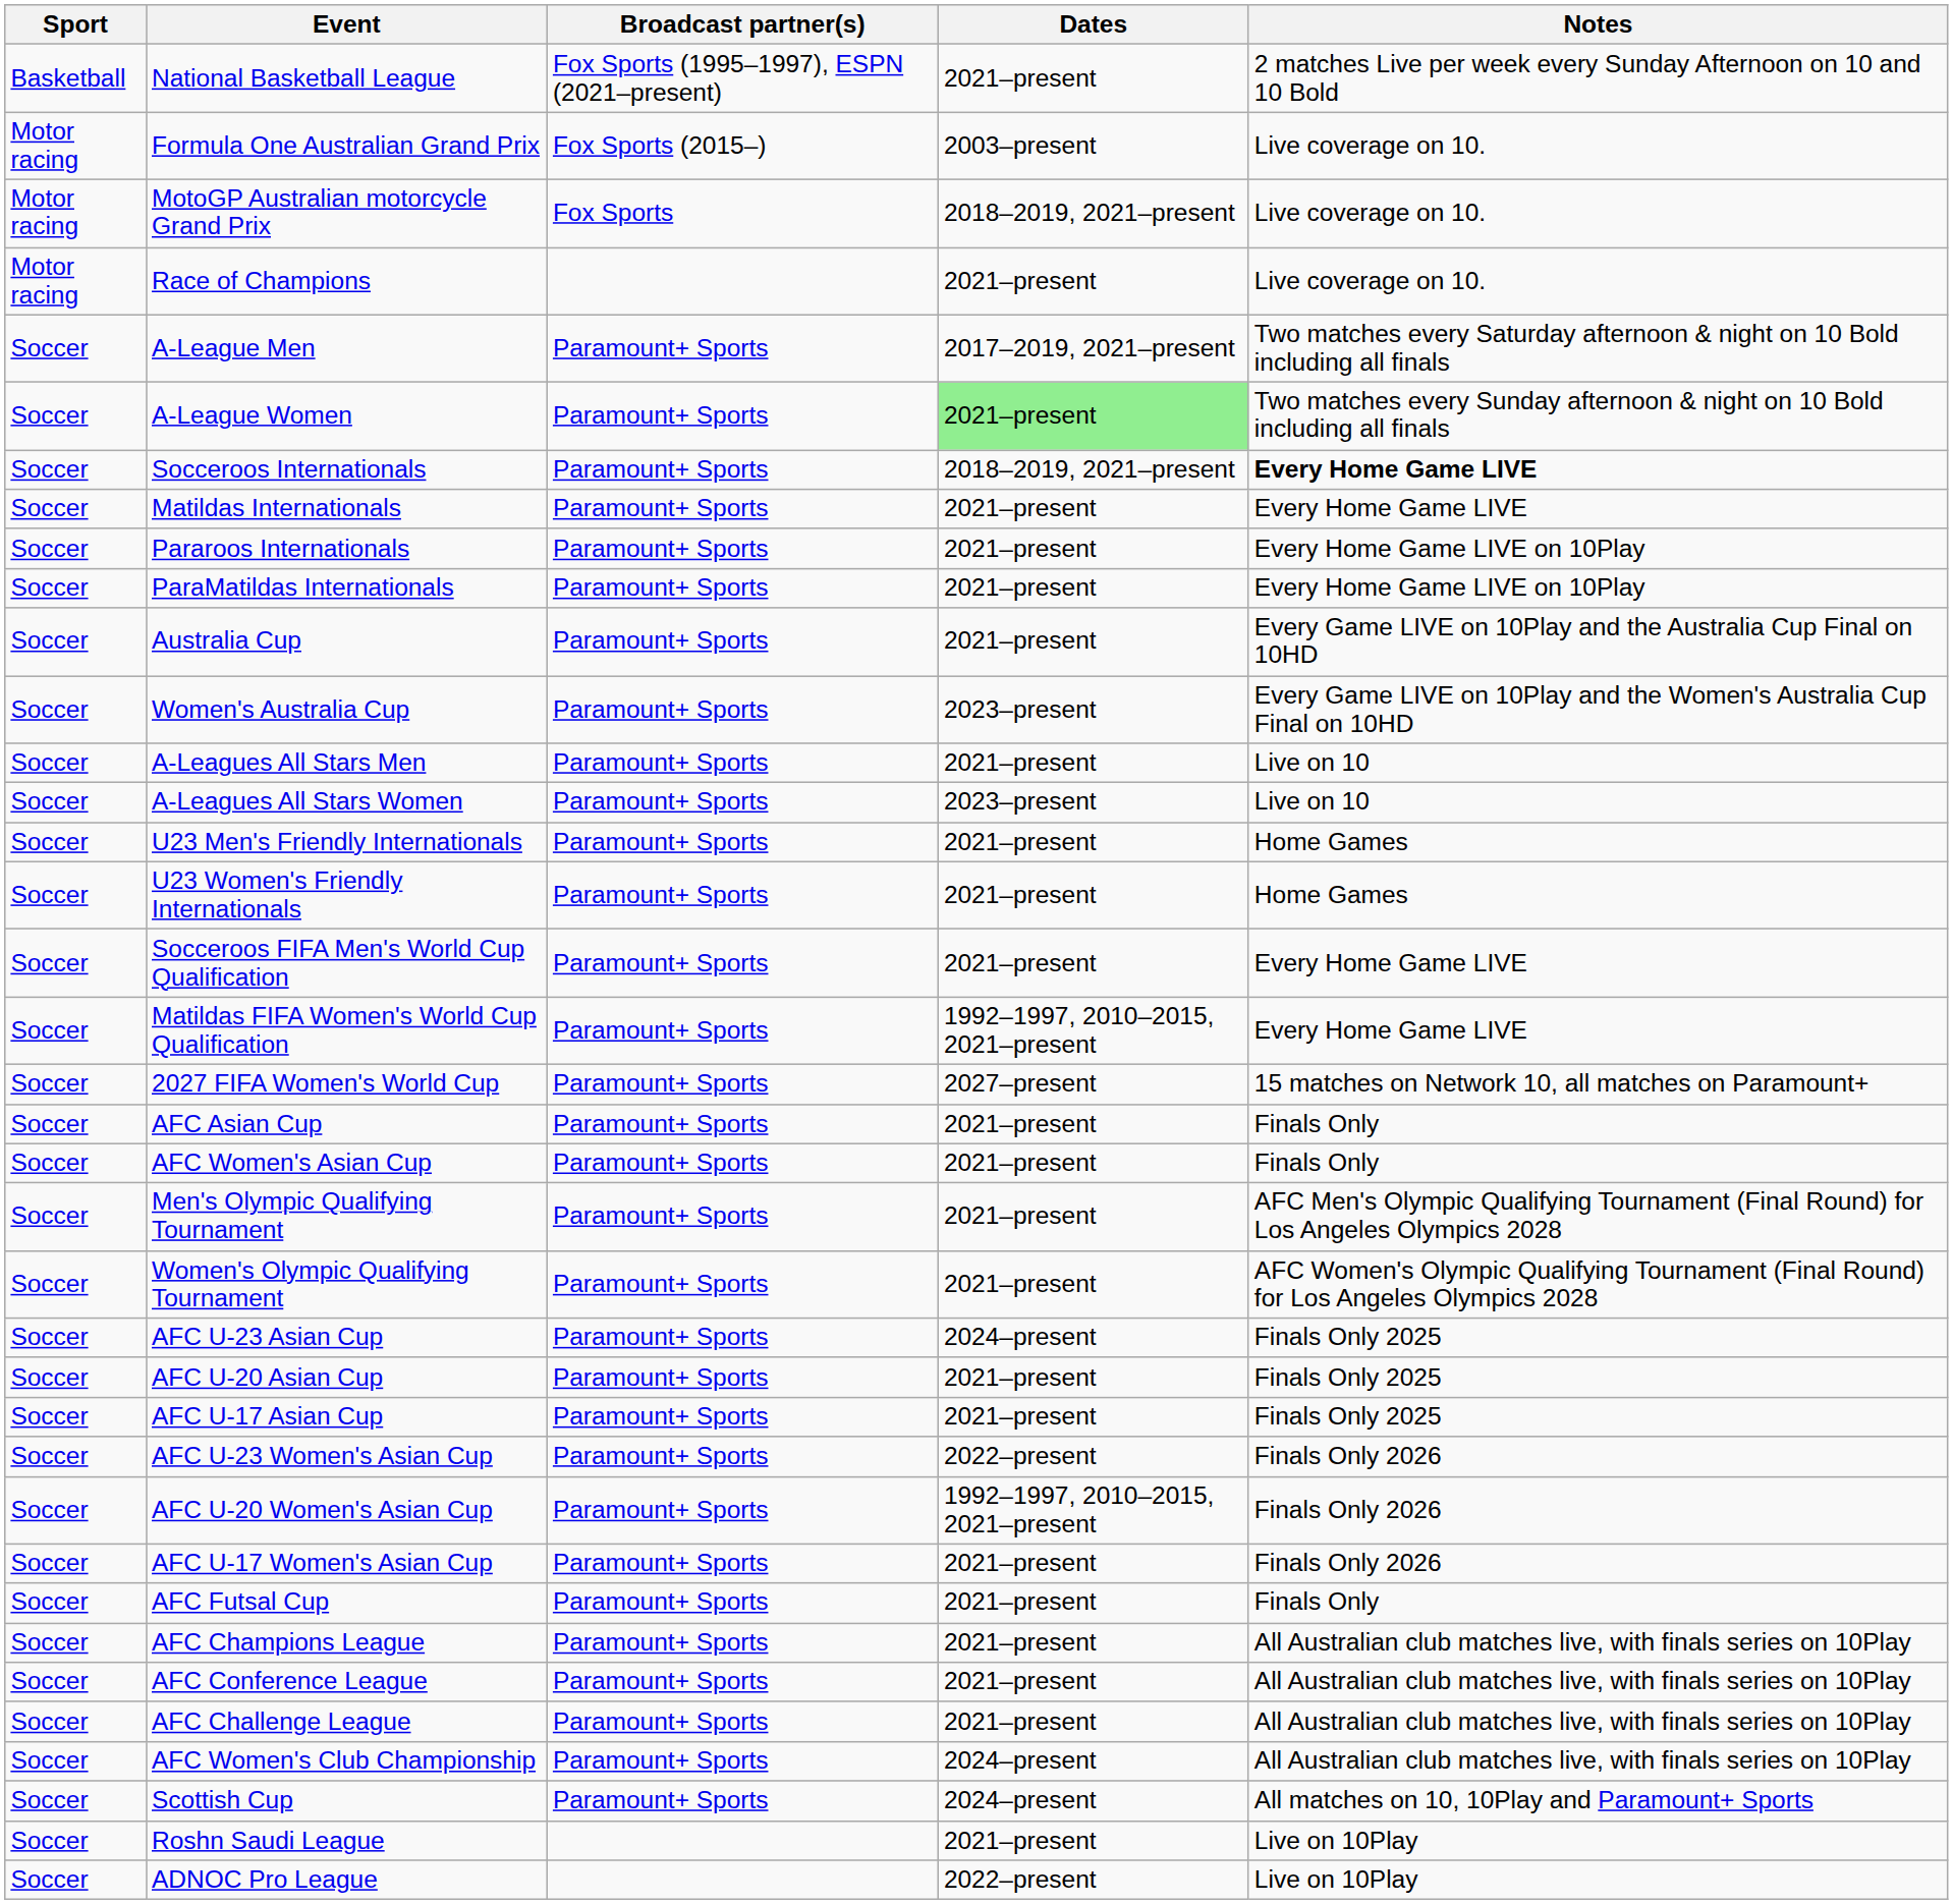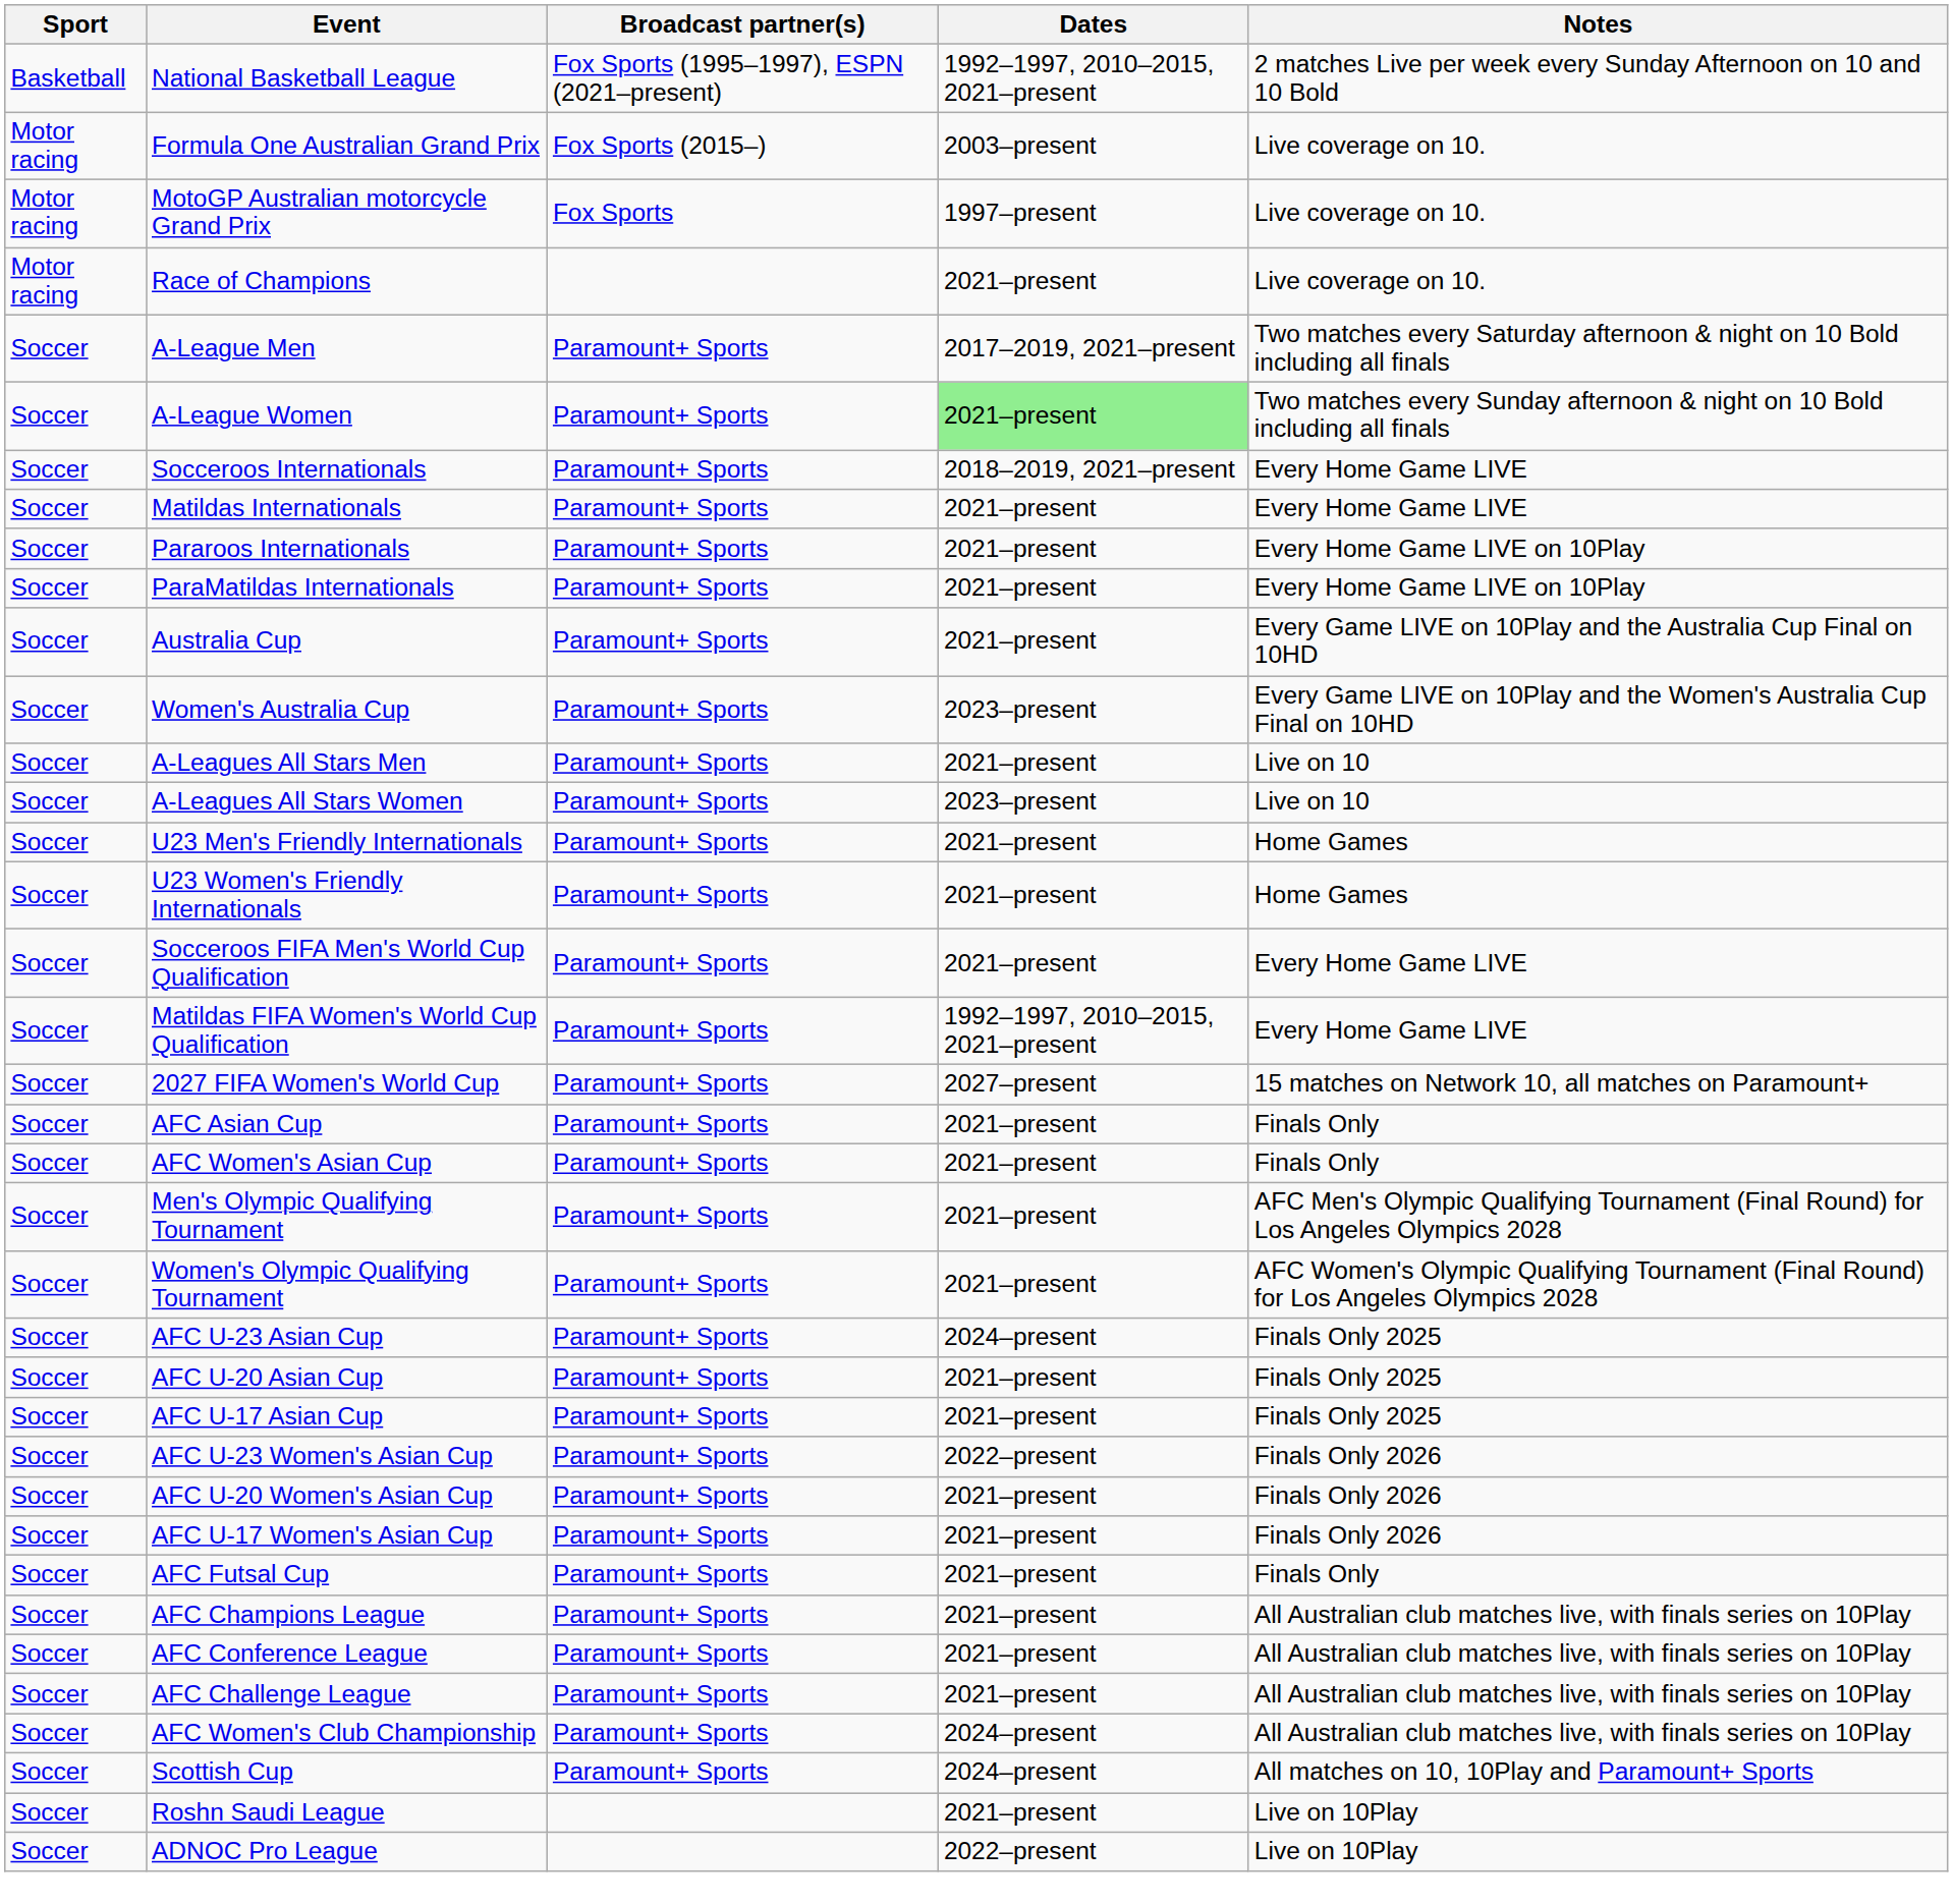National Basketball League | Dates: 2021–present -> 1992–1997, 2010–2015, 2021–present
MotoGP Australian motorcycle Grand Prix | Dates: 2018–2019, 2021–present -> 1997–present
Socceroos Internationals | Notes: bold -> normal
AFC U-20 Women's Asian Cup | Dates: 1992–1997, 2010–2015, 2021–present -> 2021–present
